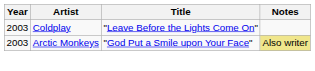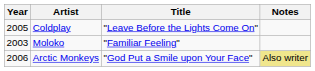Coldplay | Year: 2003 -> 2005
+ row: 2003 | Moloko | "Familiar Feeling"
Arctic Monkeys | Year: 2003 -> 2006
